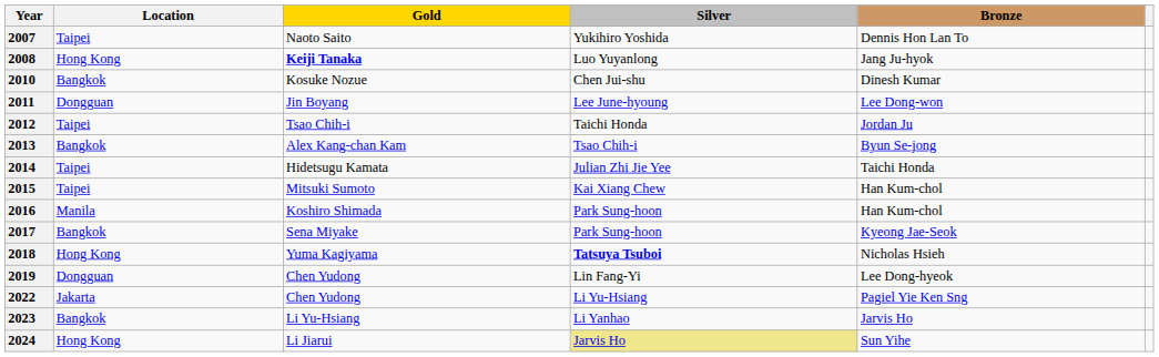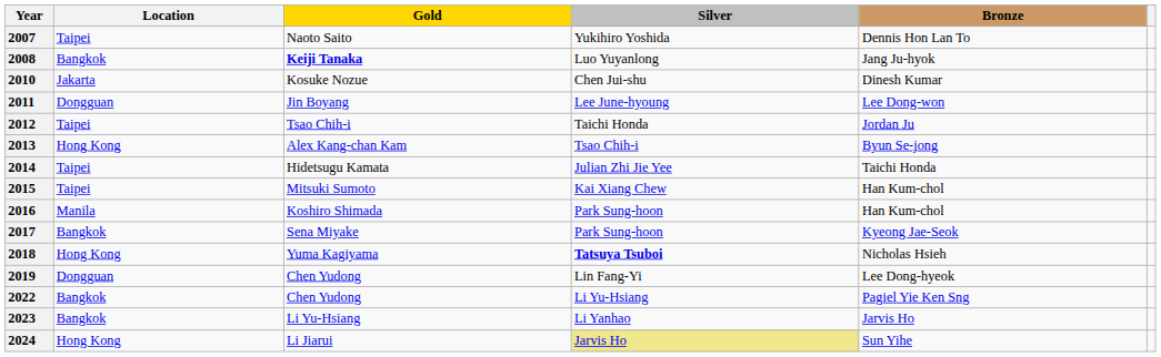2008 | Location: Hong Kong -> Bangkok
2010 | Location: Bangkok -> Jakarta
2013 | Location: Bangkok -> Hong Kong
2022 | Location: Jakarta -> Bangkok
